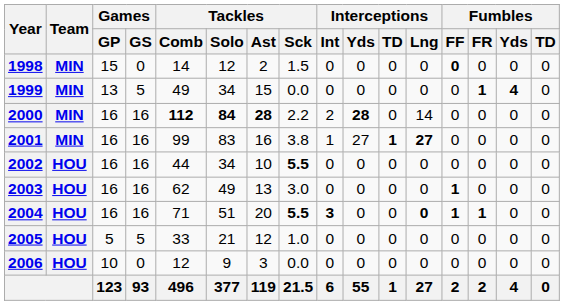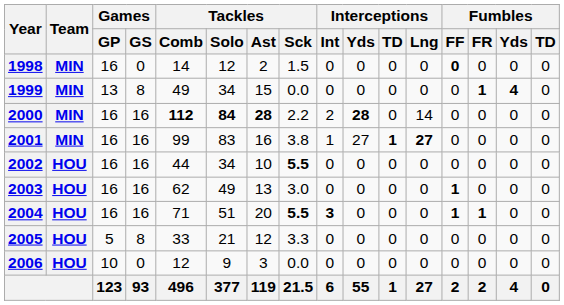1998 | Games / GP: 15 -> 16
1999 | Games / GS: 5 -> 8
2004 | Interceptions / Lng: bold -> normal
2005 | Games / GS: 5 -> 8
2005 | Tackles / Sck: 1.0 -> 3.3
